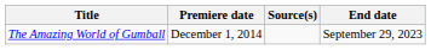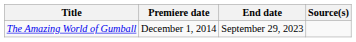columns swapped: End date <-> Source(s)
